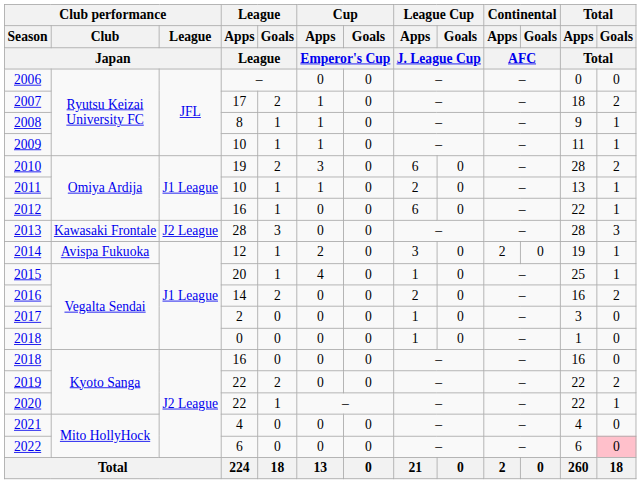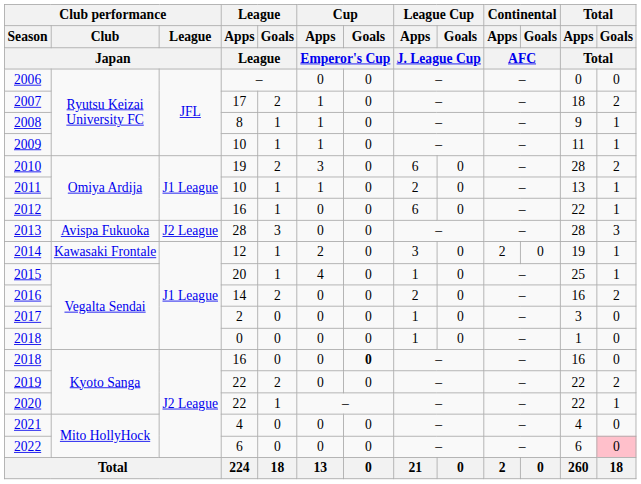2013 | Club performance / Club / Japan: Kawasaki Frontale -> Avispa Fukuoka
2014 | Club performance / Club / Japan: Avispa Fukuoka -> Kawasaki Frontale
2018 / 16 | Cup / Goals / Emperor's Cup: normal -> bold
